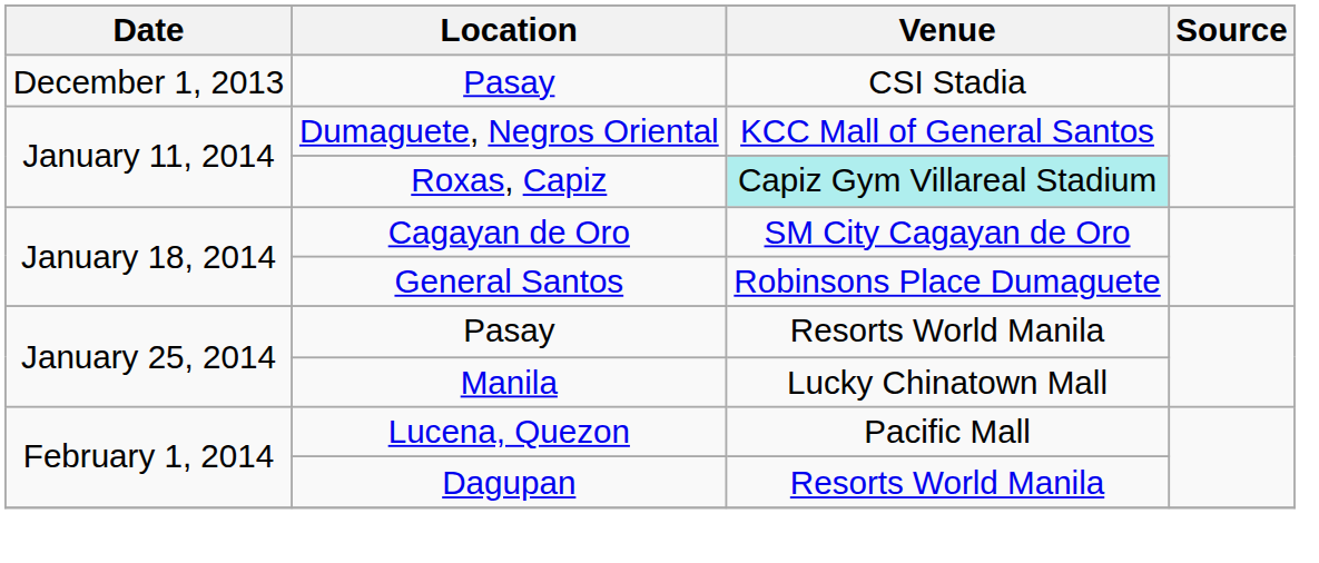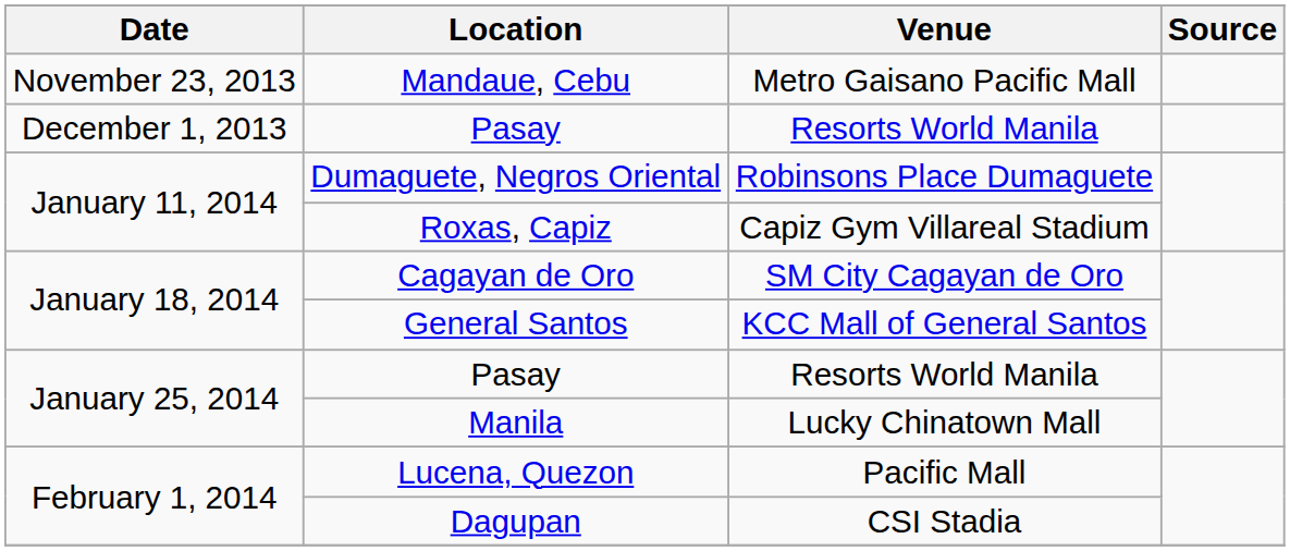+ row: November 23, 2013 | Mandaue, Cebu | Metro Gaisano Pacific Mall
December 1, 2013 / Pasay | Venue: CSI Stadia -> Resorts World Manila
Dumaguete, Negros Oriental | Venue: KCC Mall of General Santos -> Robinsons Place Dumaguete
Roxas, Capiz | Venue: paleturquoise background -> no background
General Santos | Venue: Robinsons Place Dumaguete -> KCC Mall of General Santos
Dagupan | Venue: Resorts World Manila -> CSI Stadia
